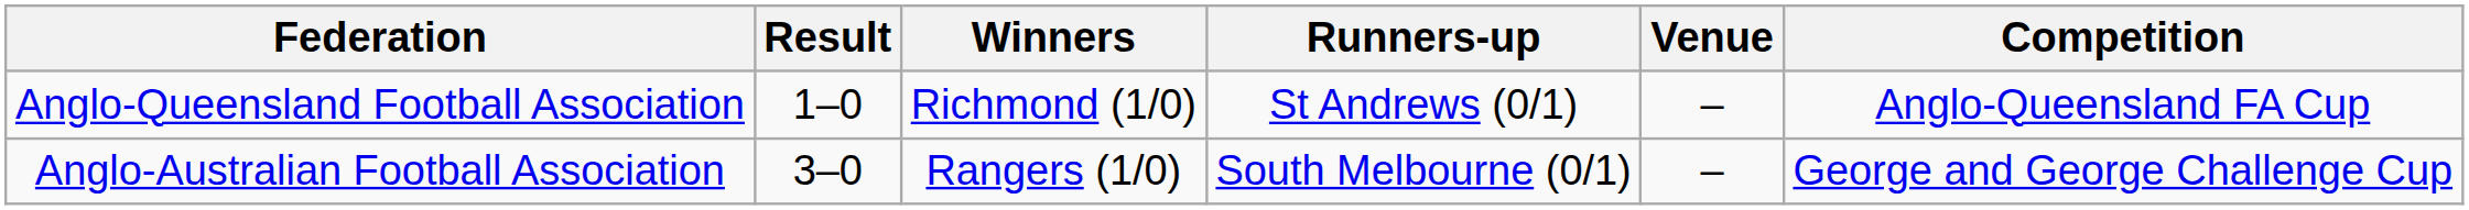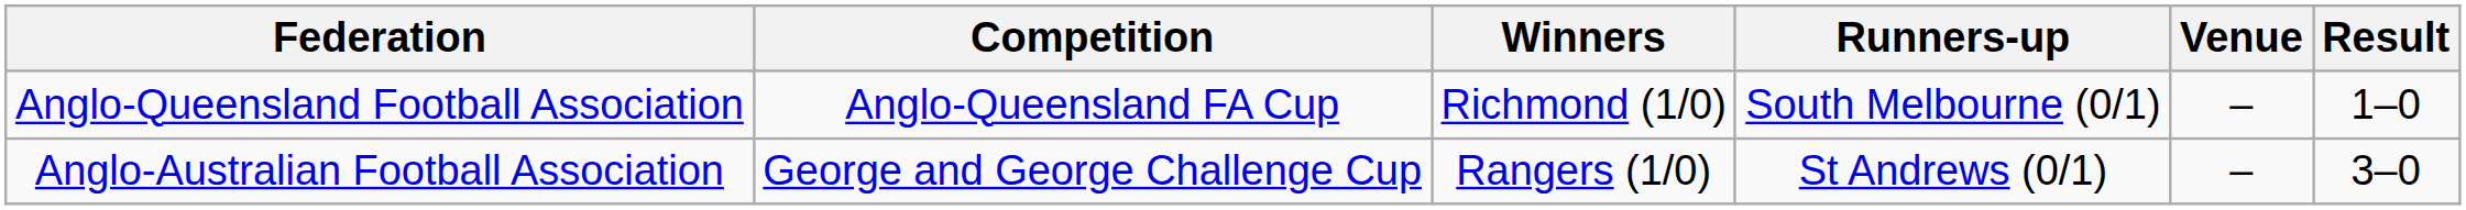columns swapped: Competition <-> Result
Anglo-Queensland Football Association | Runners-up: St Andrews (0/1) -> South Melbourne (0/1)
Anglo-Australian Football Association | Runners-up: South Melbourne (0/1) -> St Andrews (0/1)
